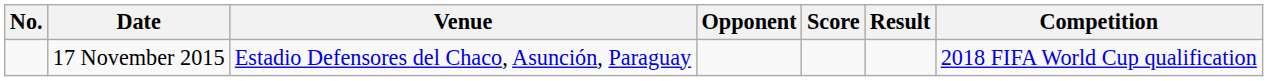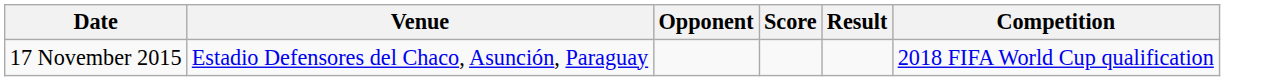- column: No.
